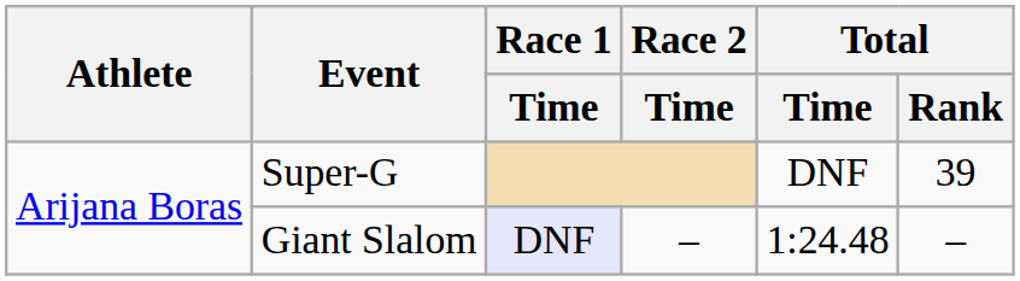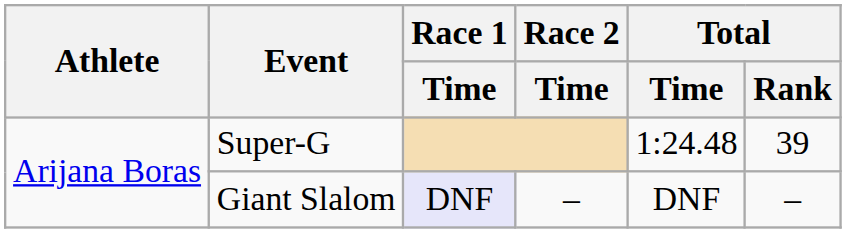Super-G | Total / Time: DNF -> 1:24.48
Giant Slalom | Total / Time: 1:24.48 -> DNF
